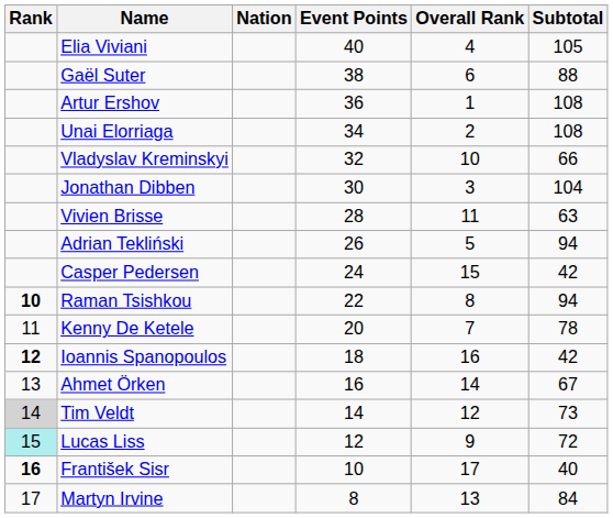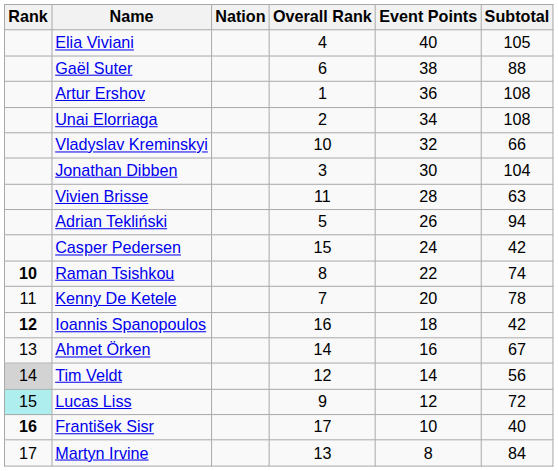columns swapped: Event Points <-> Overall Rank
Raman Tsishkou | Subtotal: 94 -> 74
Tim Veldt | Subtotal: 73 -> 56
